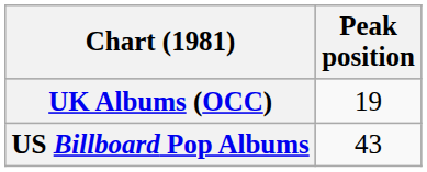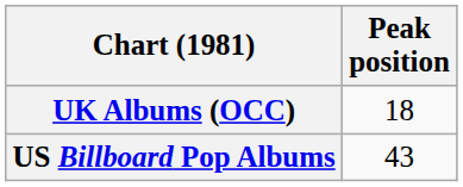UK Albums (OCC) | Peak position: 19 -> 18
